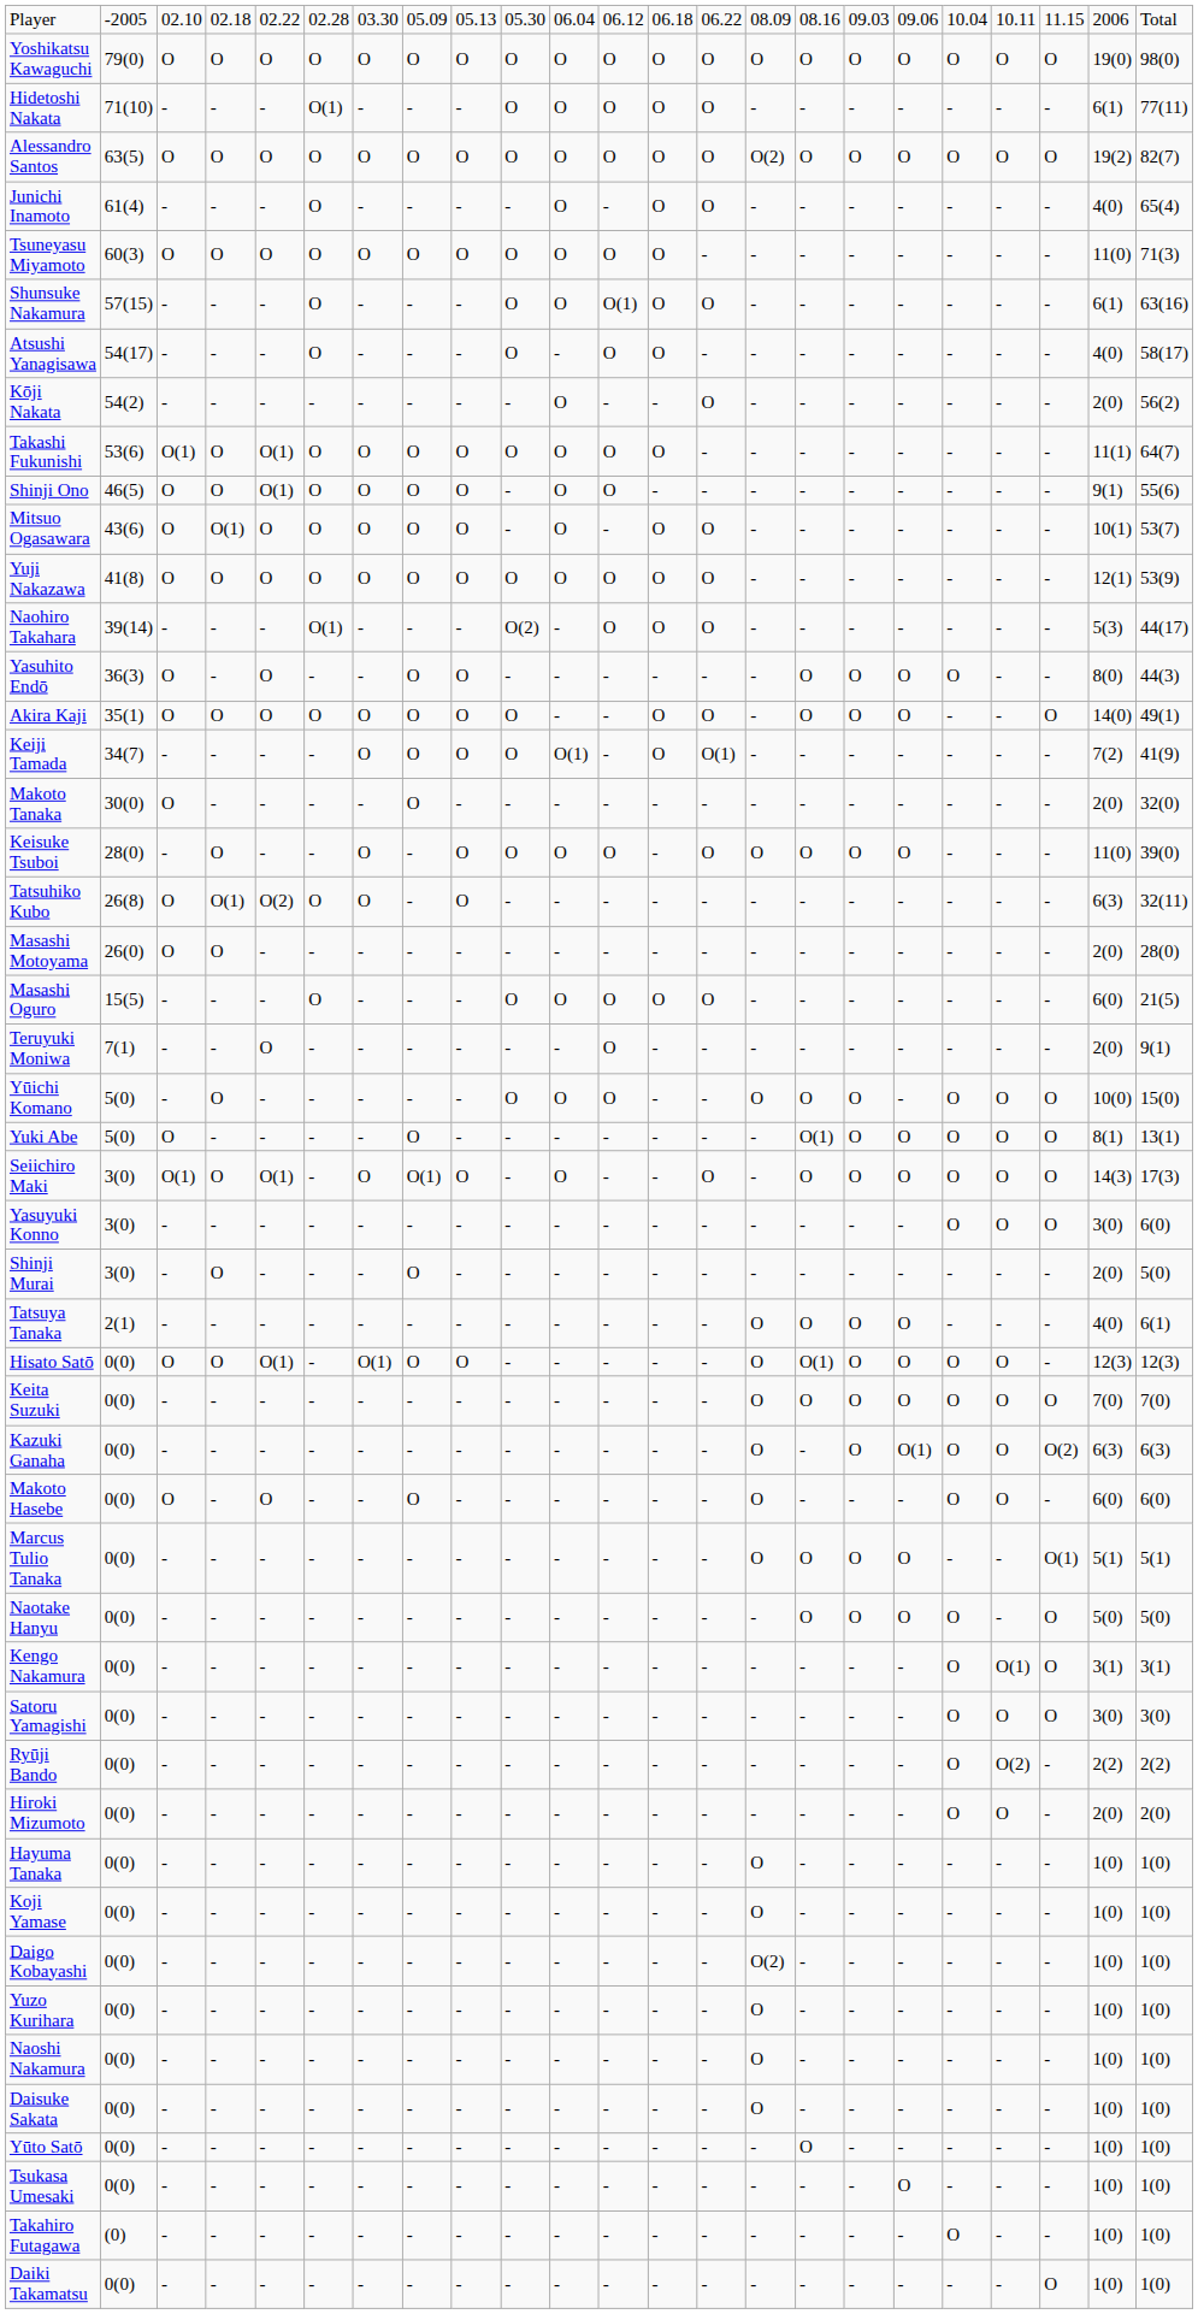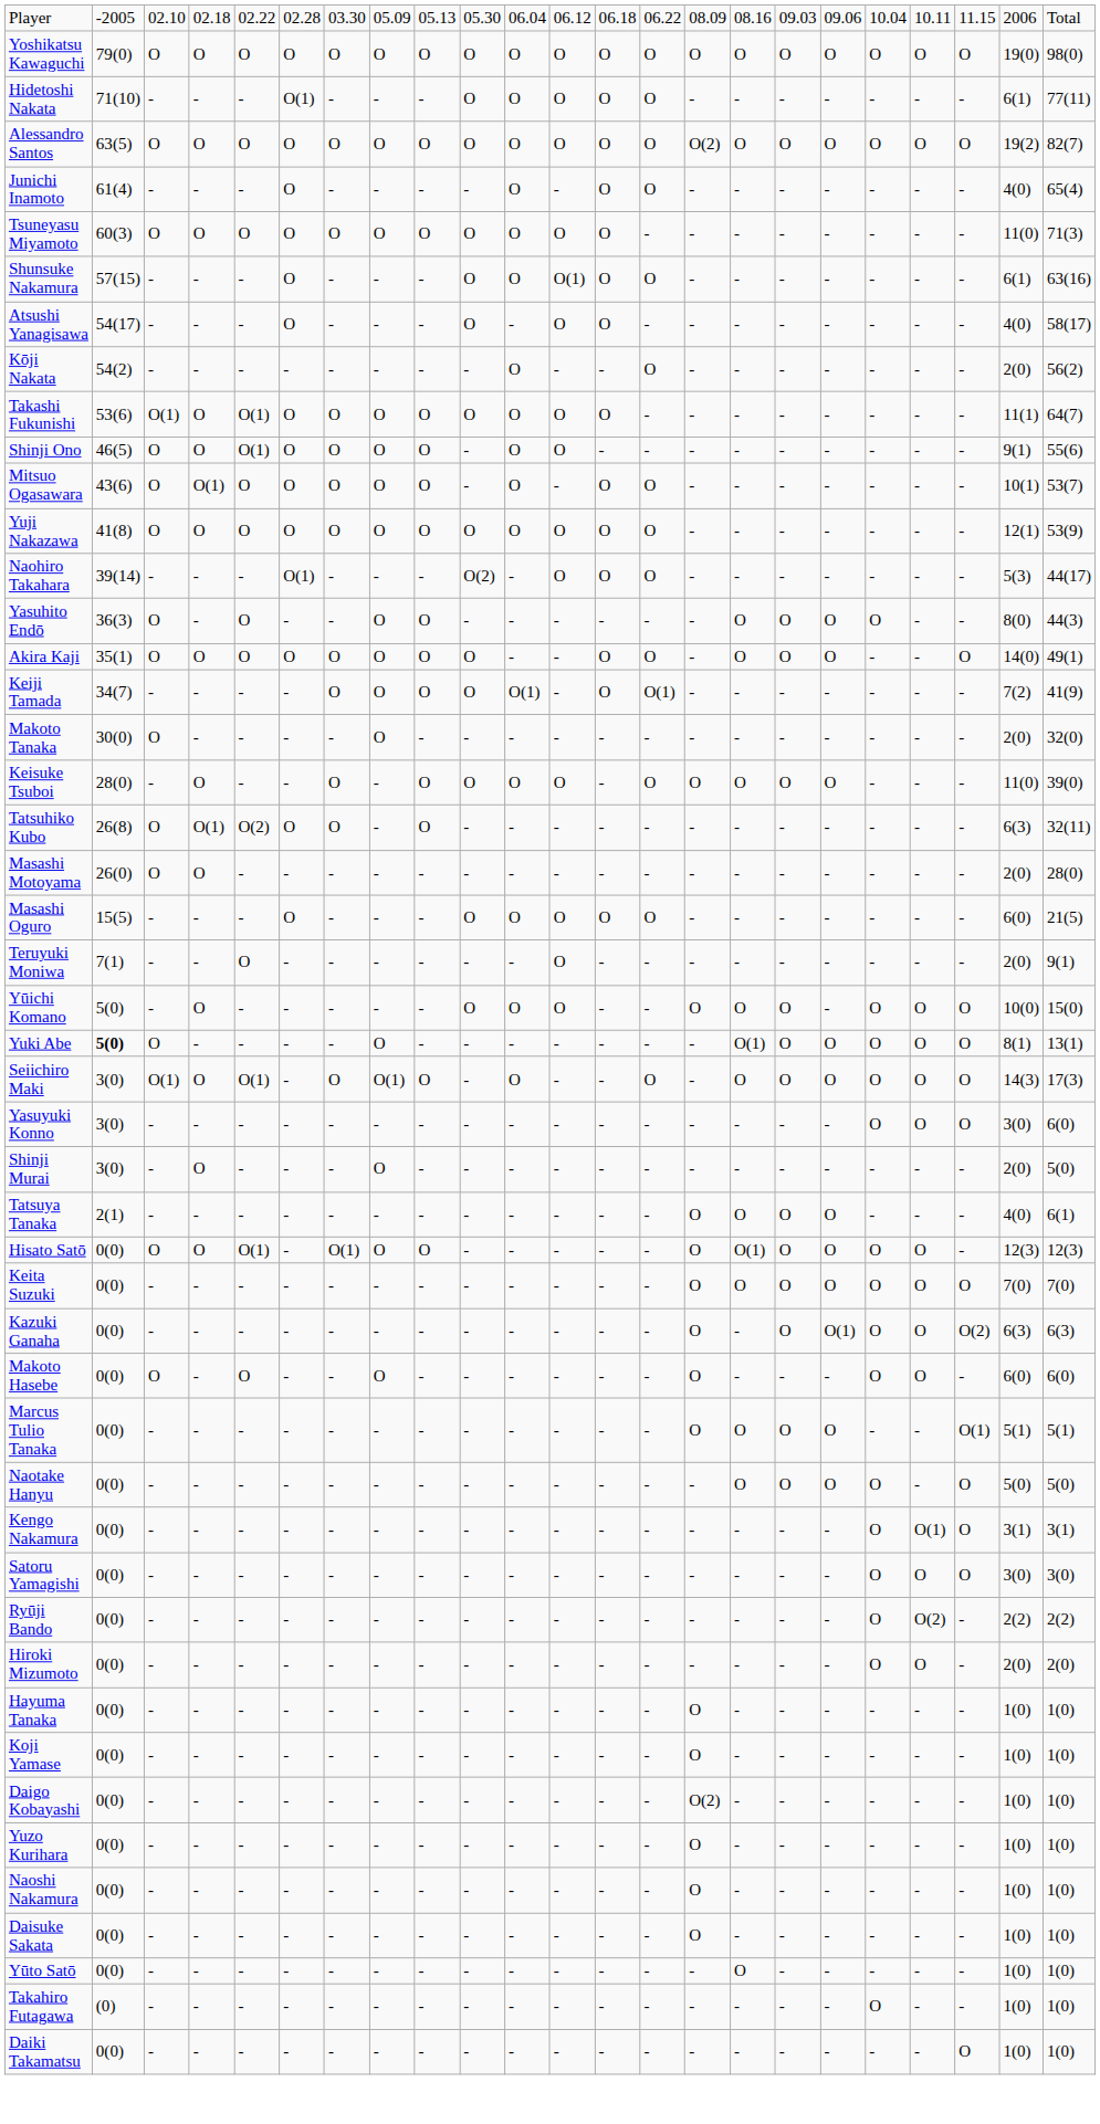Yuki Abe | column 2: normal -> bold
- row: Tsukasa Umesaki | 0(0) | - | - | - | - | - | - | - | - | - | - | - | - | - | - | - | O | - | - | - | 1(0) | 1(0)
